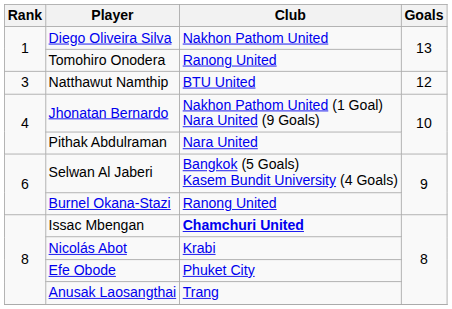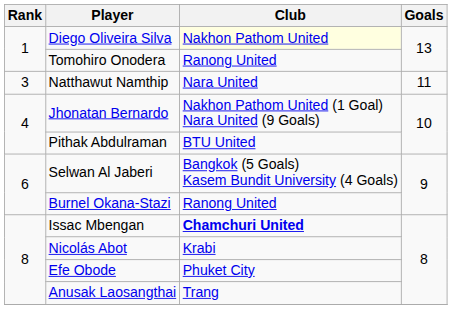Diego Oliveira Silva | Club: no background -> lightyellow background
Natthawut Namthip | Club: BTU United -> Nara United
Natthawut Namthip | Goals: 12 -> 11
Pithak Abdulraman | Club: Nara United -> BTU United
